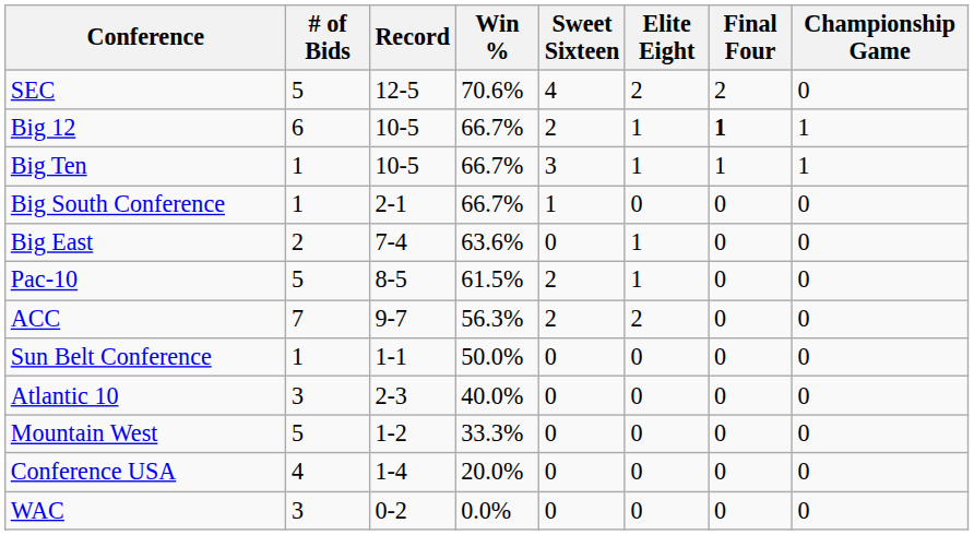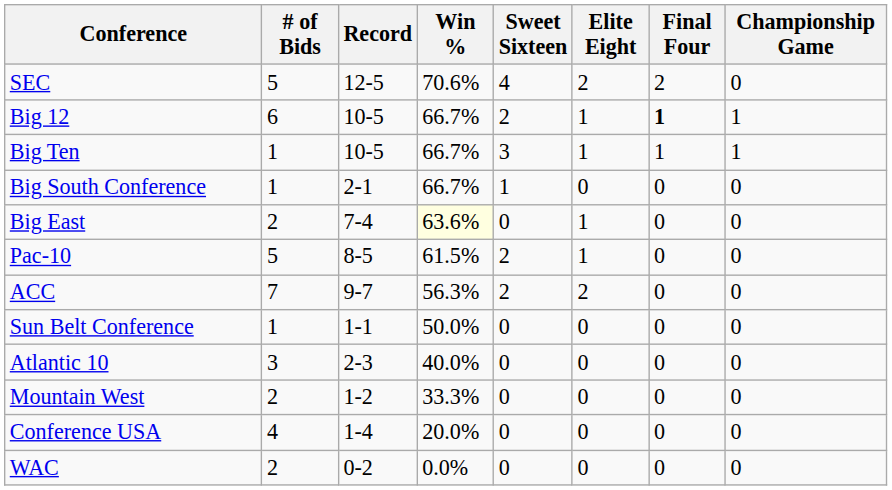Big East | Win %: no background -> lightyellow background
Mountain West | # of Bids: 5 -> 2
WAC | # of Bids: 3 -> 2
